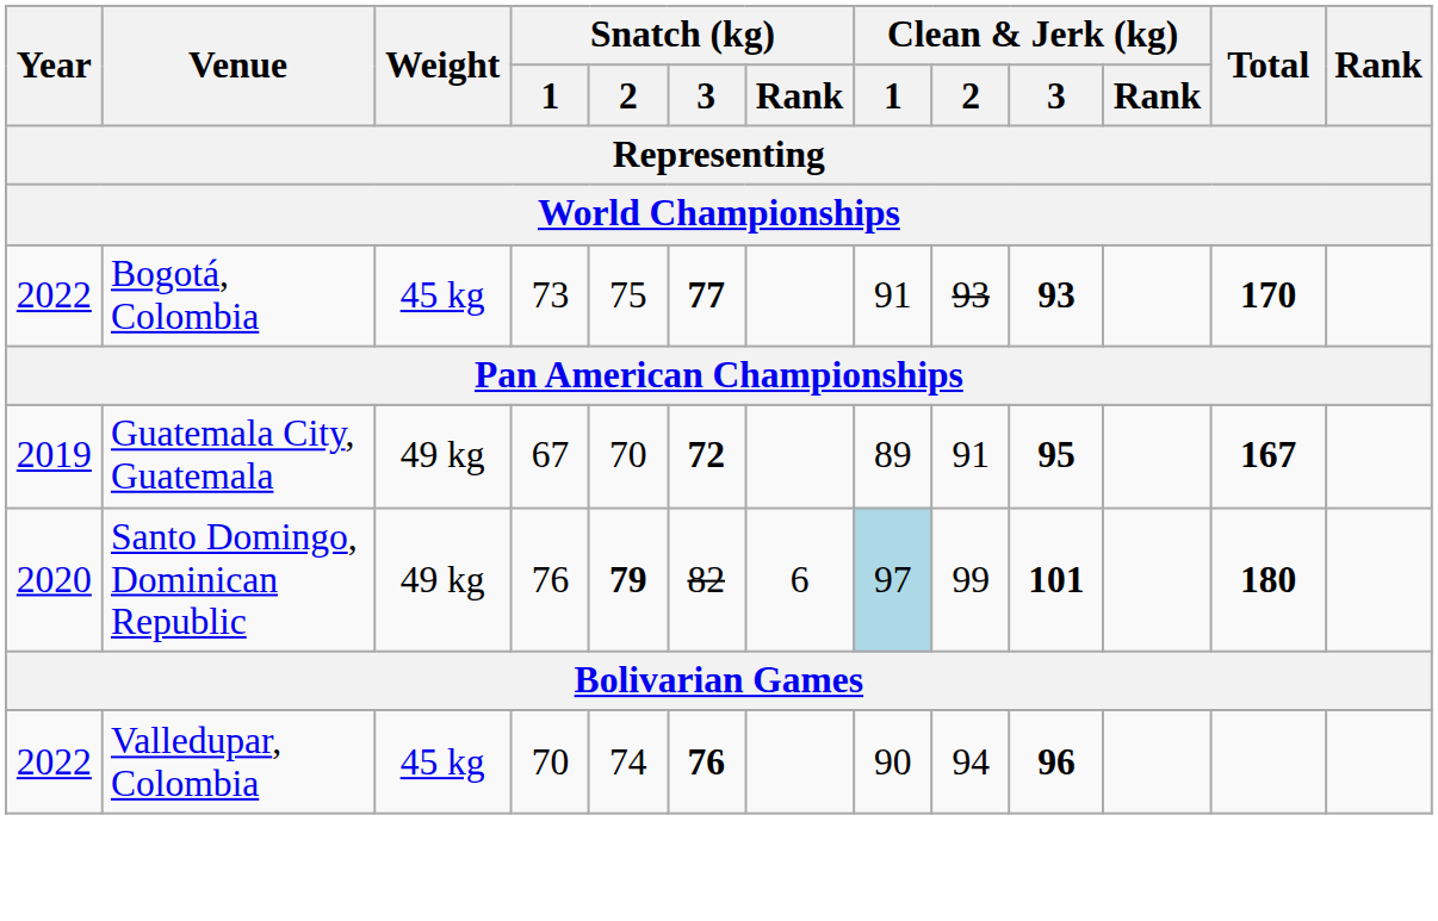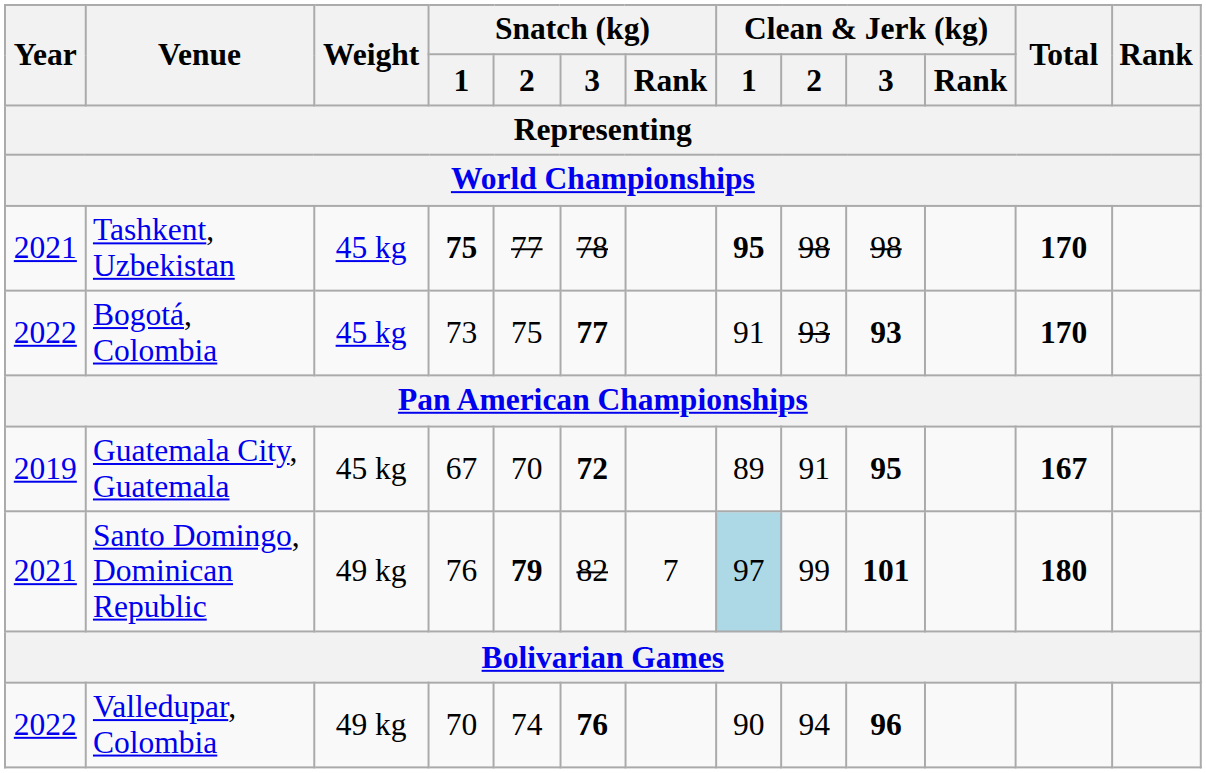+ row: 2021 | Tashkent, Uzbekistan | 45 kg | 75 | 77 | 78 | 95 | 98 | 98 | 170
Guatemala City, Guatemala | Weight: 49 kg -> 45 kg
Santo Domingo, Dominican Republic | Year: 2020 -> 2021
Santo Domingo, Dominican Republic | Snatch (kg) / Rank: 6 -> 7
Valledupar, Colombia | Weight: 45 kg -> 49 kg
